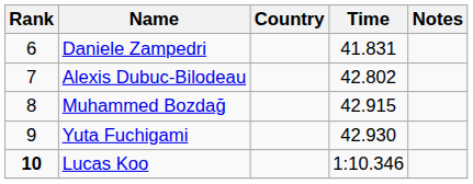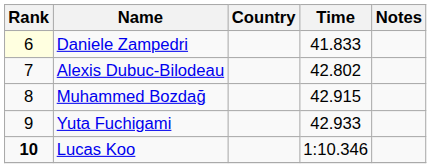Daniele Zampedri | Rank: no background -> lightyellow background
Daniele Zampedri | Time: 41.831 -> 41.833
Yuta Fuchigami | Time: 42.930 -> 42.933
